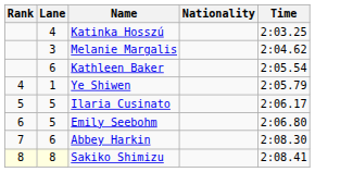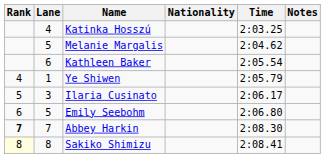+ column: Notes
Melanie Margalis | Lane: 3 -> 5
Ilaria Cusinato | Lane: 5 -> 3
Abbey Harkin | Rank: normal -> bold
Abbey Harkin | Lane: 6 -> 7
Sakiko Shimizu | Lane: lightyellow background -> no background
